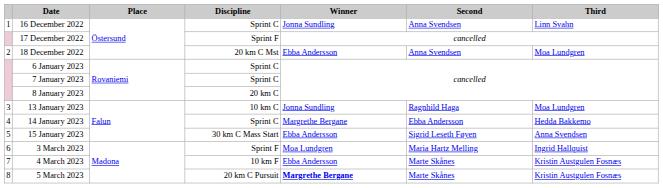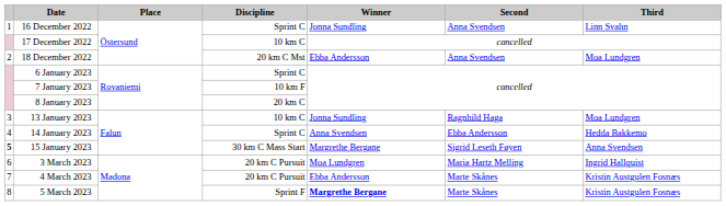17 December 2022 | Discipline: Sprint F -> 10 km C
7 January 2023 | Discipline: Sprint C -> 10 km F
14 January 2023 | Winner: Margrethe Bergane -> Anna Svendsen
15 January 2023 | column 1: normal -> bold
15 January 2023 | Winner: Ebba Andersson -> Margrethe Bergane
3 March 2023 | Discipline: Sprint F -> 20 km C Pursuit
4 March 2023 | Discipline: 10 km F -> 20 km C Pursuit
5 March 2023 | Discipline: 20 km C Pursuit -> Sprint F
